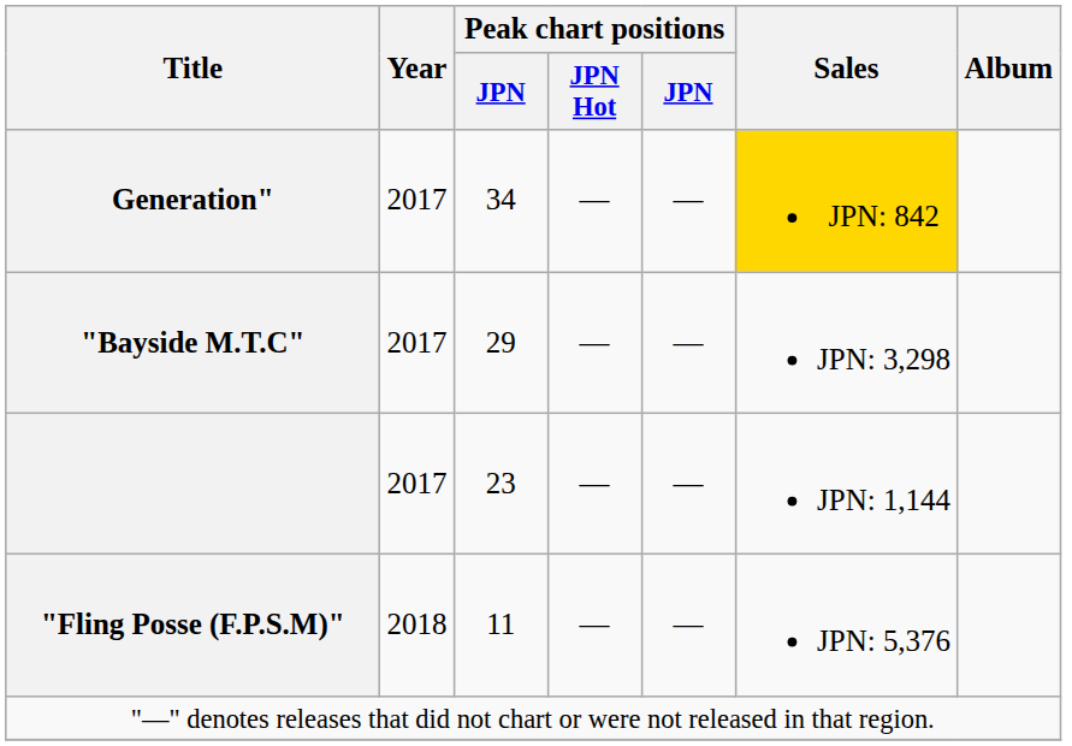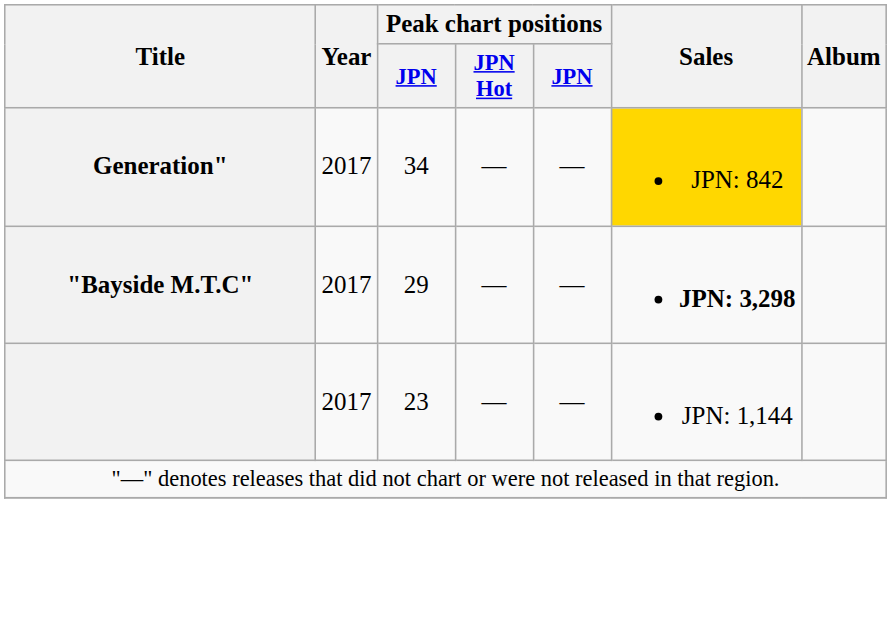"Bayside M.T.C" | Sales: normal -> bold
- row: "Fling Posse (F.P.S.M)" | 2018 | 11 | — | — | JPN: 5,376
